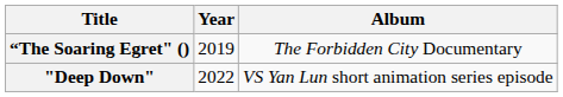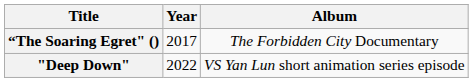“The Soaring Egret" () | Year: 2019 -> 2017
